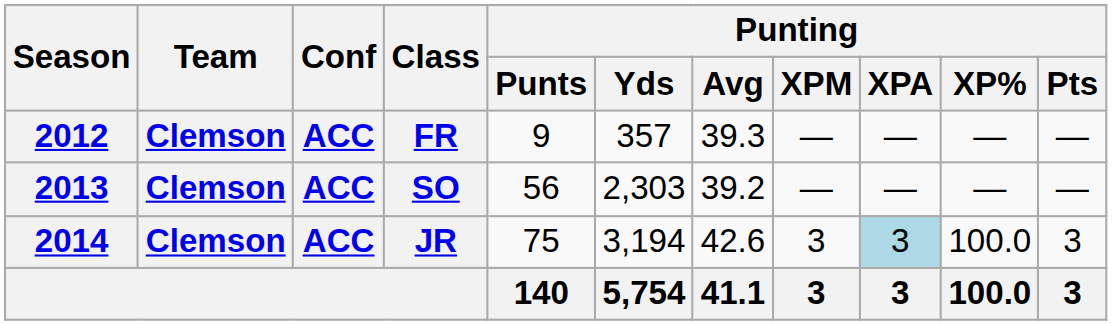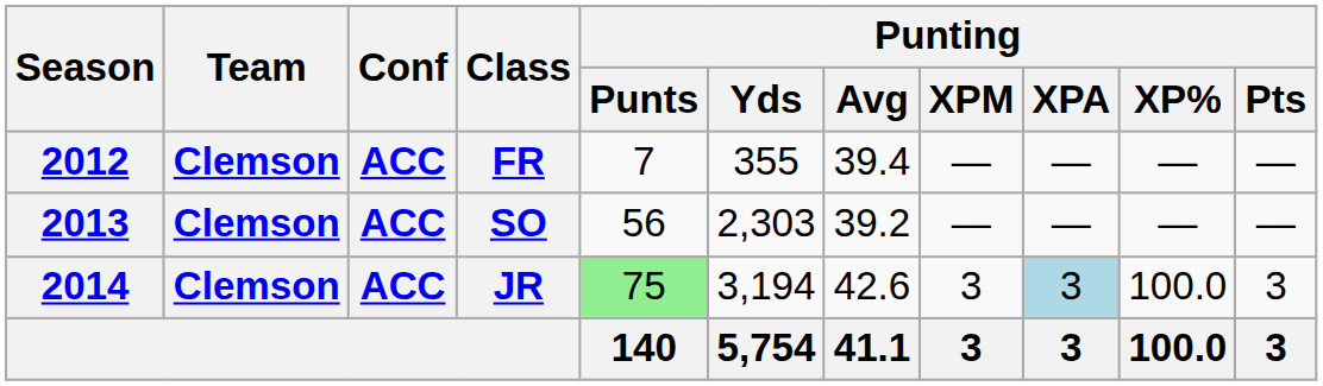FR | Punting / Punts: 9 -> 7
FR | Punting / Yds: 357 -> 355
FR | Punting / Avg: 39.3 -> 39.4
JR | Punting / Punts: no background -> lightgreen background
